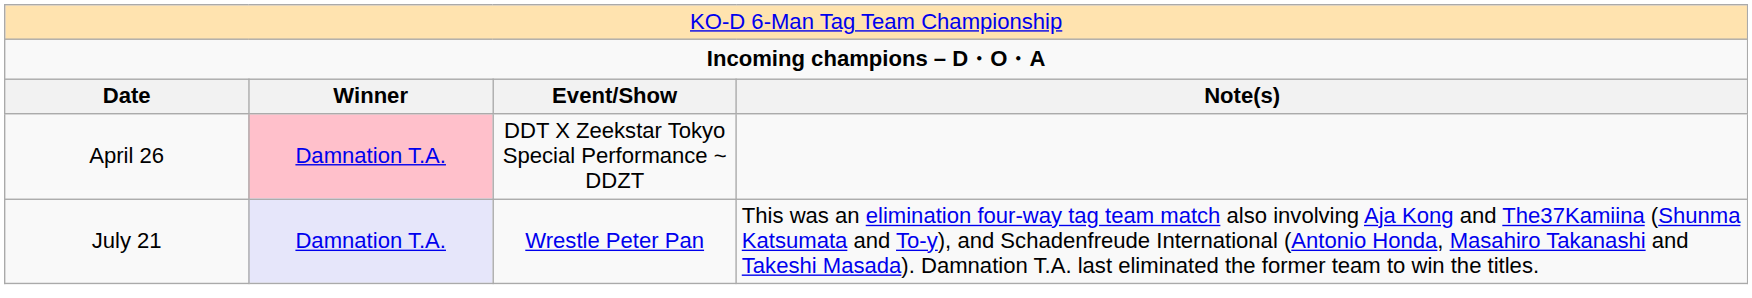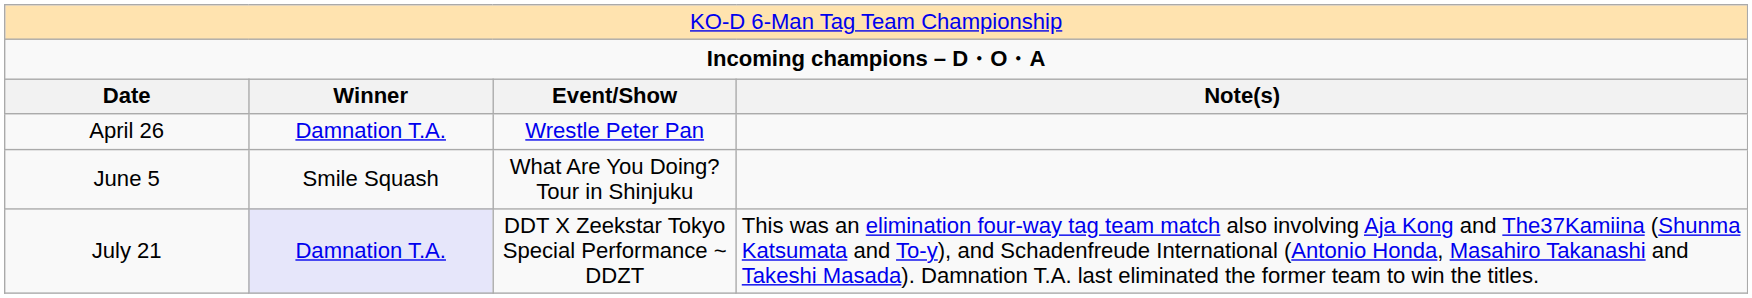April 26 | column 2: pink background -> no background
April 26 | column 3: DDT X Zeekstar Tokyo Special Performance ~ DDZT -> Wrestle Peter Pan
+ row: June 5 | Smile Squash | What Are You Doing? Tour in Shinjuku
July 21 | column 3: Wrestle Peter Pan -> DDT X Zeekstar Tokyo Special Performance ~ DDZT
